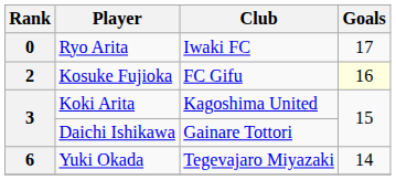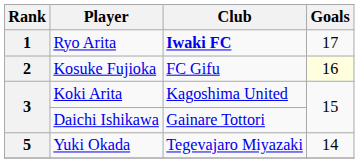Ryo Arita | Rank: 0 -> 1
Ryo Arita | Club: normal -> bold
Yuki Okada | Rank: 6 -> 5
